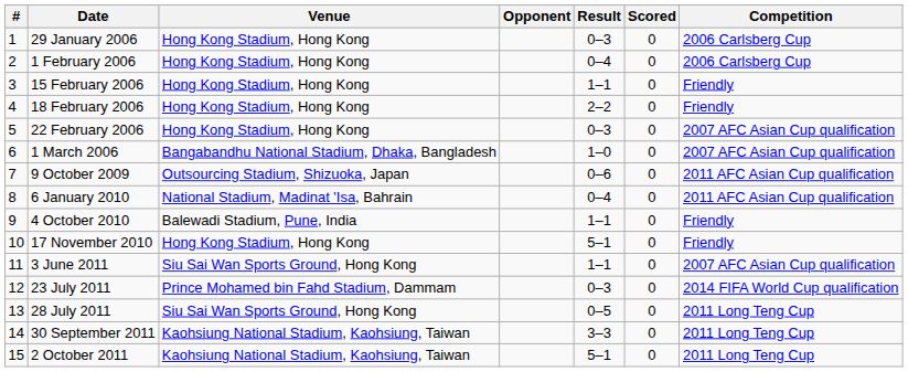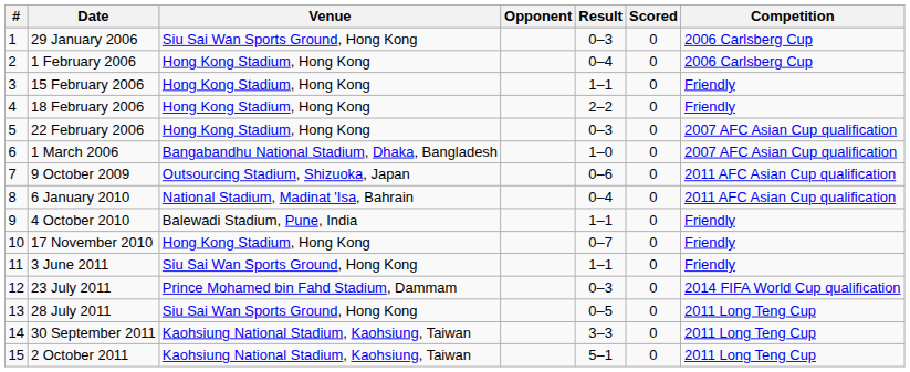29 January 2006 | Venue: Hong Kong Stadium, Hong Kong -> Siu Sai Wan Sports Ground, Hong Kong
17 November 2010 | Result: 5–1 -> 0–7
3 June 2011 | Competition: 2007 AFC Asian Cup qualification -> Friendly
